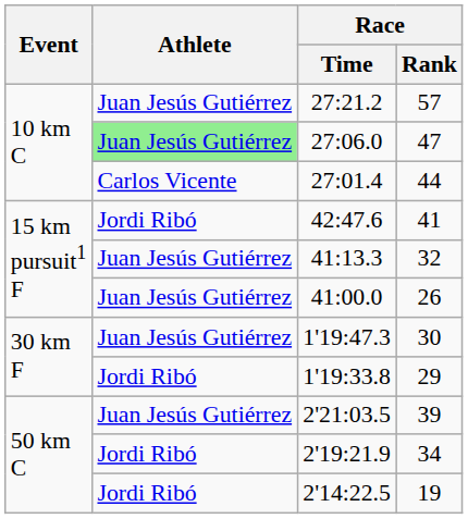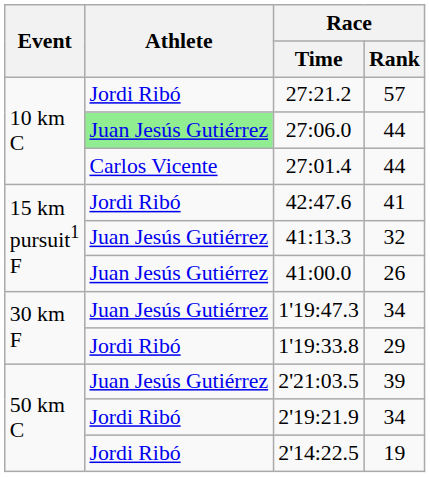27:21.2 | Athlete: Juan Jesús Gutiérrez -> Jordi Ribó
27:06.0 | Race / Rank: 47 -> 44
1'19:47.3 | Race / Rank: 30 -> 34
